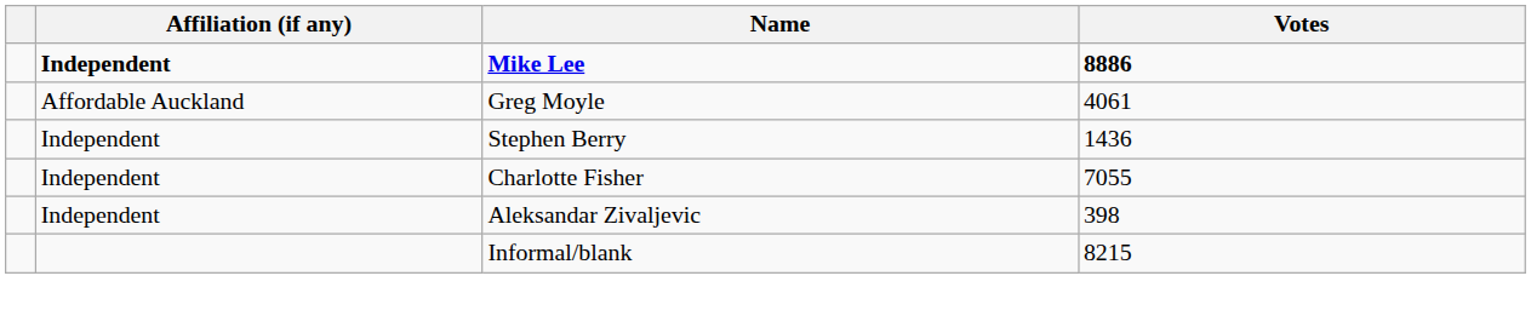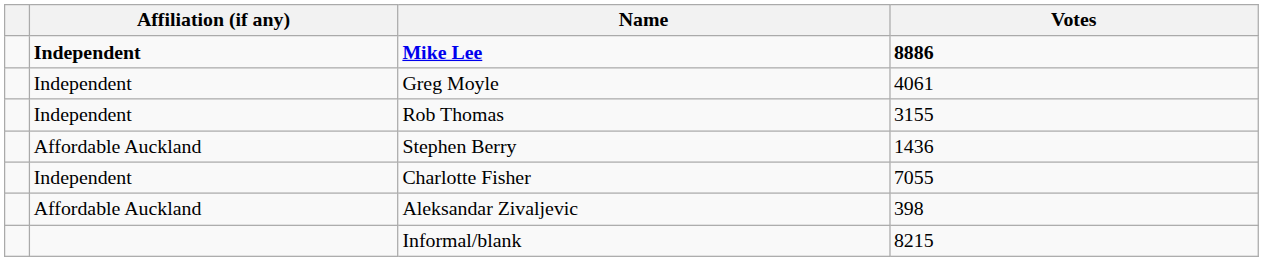Greg Moyle | Affiliation (if any): Affordable Auckland -> Independent
+ row: Independent | Rob Thomas | 3155
Stephen Berry | Affiliation (if any): Independent -> Affordable Auckland
Aleksandar Zivaljevic | Affiliation (if any): Independent -> Affordable Auckland
